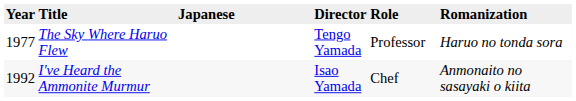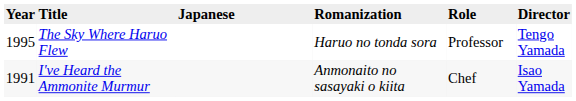columns swapped: Romanization <-> Director
The Sky Where Haruo Flew | Year: 1977 -> 1995
I've Heard the Ammonite Murmur | Year: 1992 -> 1991
